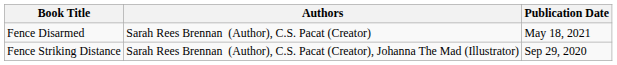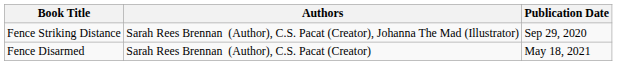rows swapped: Fence Striking Distance <-> Fence Disarmed
